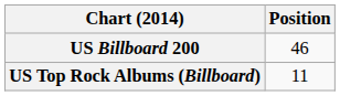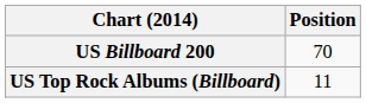US Billboard 200 | Position: 46 -> 70
